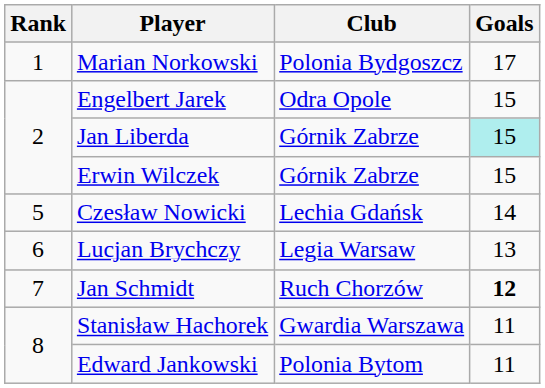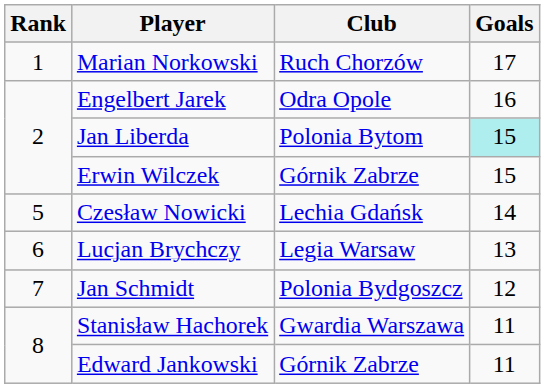Marian Norkowski | Club: Polonia Bydgoszcz -> Ruch Chorzów
Engelbert Jarek | Goals: 15 -> 16
Jan Liberda | Club: Górnik Zabrze -> Polonia Bytom
Jan Schmidt | Club: Ruch Chorzów -> Polonia Bydgoszcz
Jan Schmidt | Goals: bold -> normal
Edward Jankowski | Club: Polonia Bytom -> Górnik Zabrze
